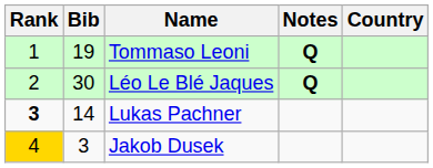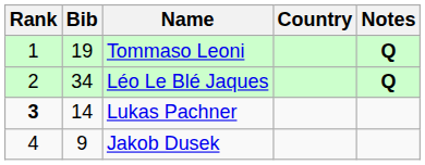columns swapped: Country <-> Notes
Léo Le Blé Jaques | Bib: 30 -> 34
Jakob Dusek | Rank: gold background -> no background
Jakob Dusek | Bib: 3 -> 9
